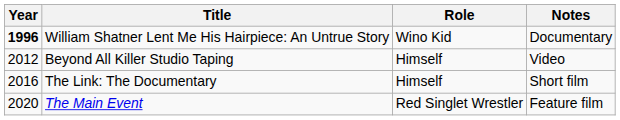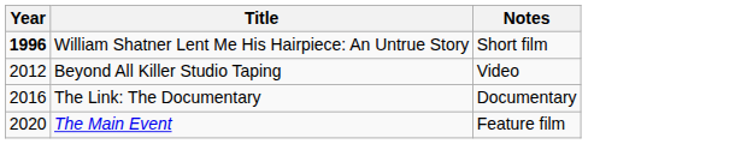- column: Role | Wino Kid | Himself | Himself | Red Singlet Wrestler
William Shatner Lent Me His Hairpiece: An Untrue Story | Notes: Documentary -> Short film
The Link: The Documentary | Notes: Short film -> Documentary
